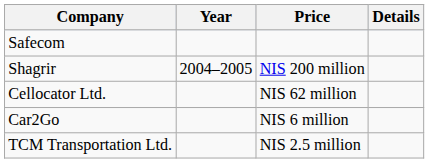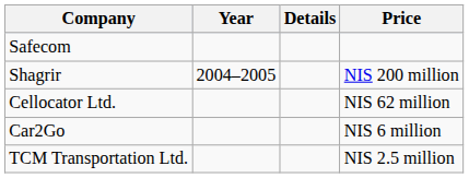columns swapped: Price <-> Details
